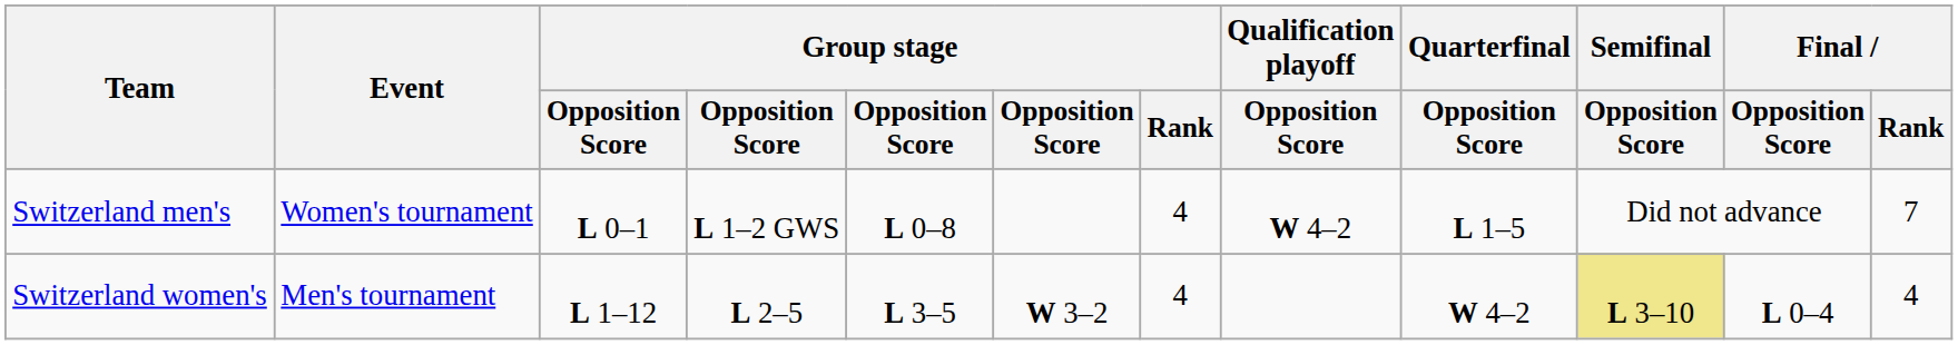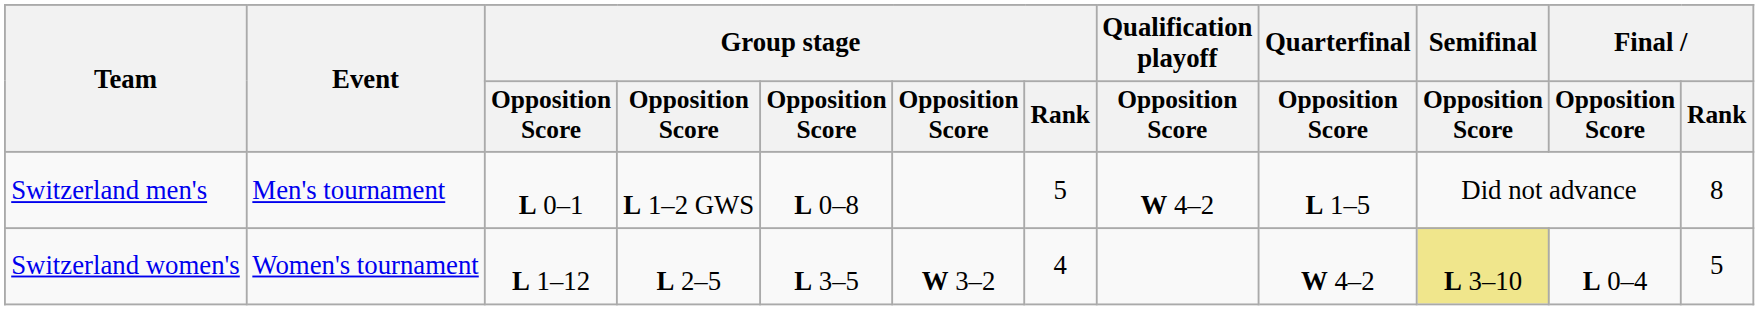Switzerland men's | Event: Women's tournament -> Men's tournament
Switzerland men's | Group stage / Rank: 4 -> 5
Switzerland men's | Final / Rank: 7 -> 8
Switzerland women's | Event: Men's tournament -> Women's tournament
Switzerland women's | Final / Rank: 4 -> 5
